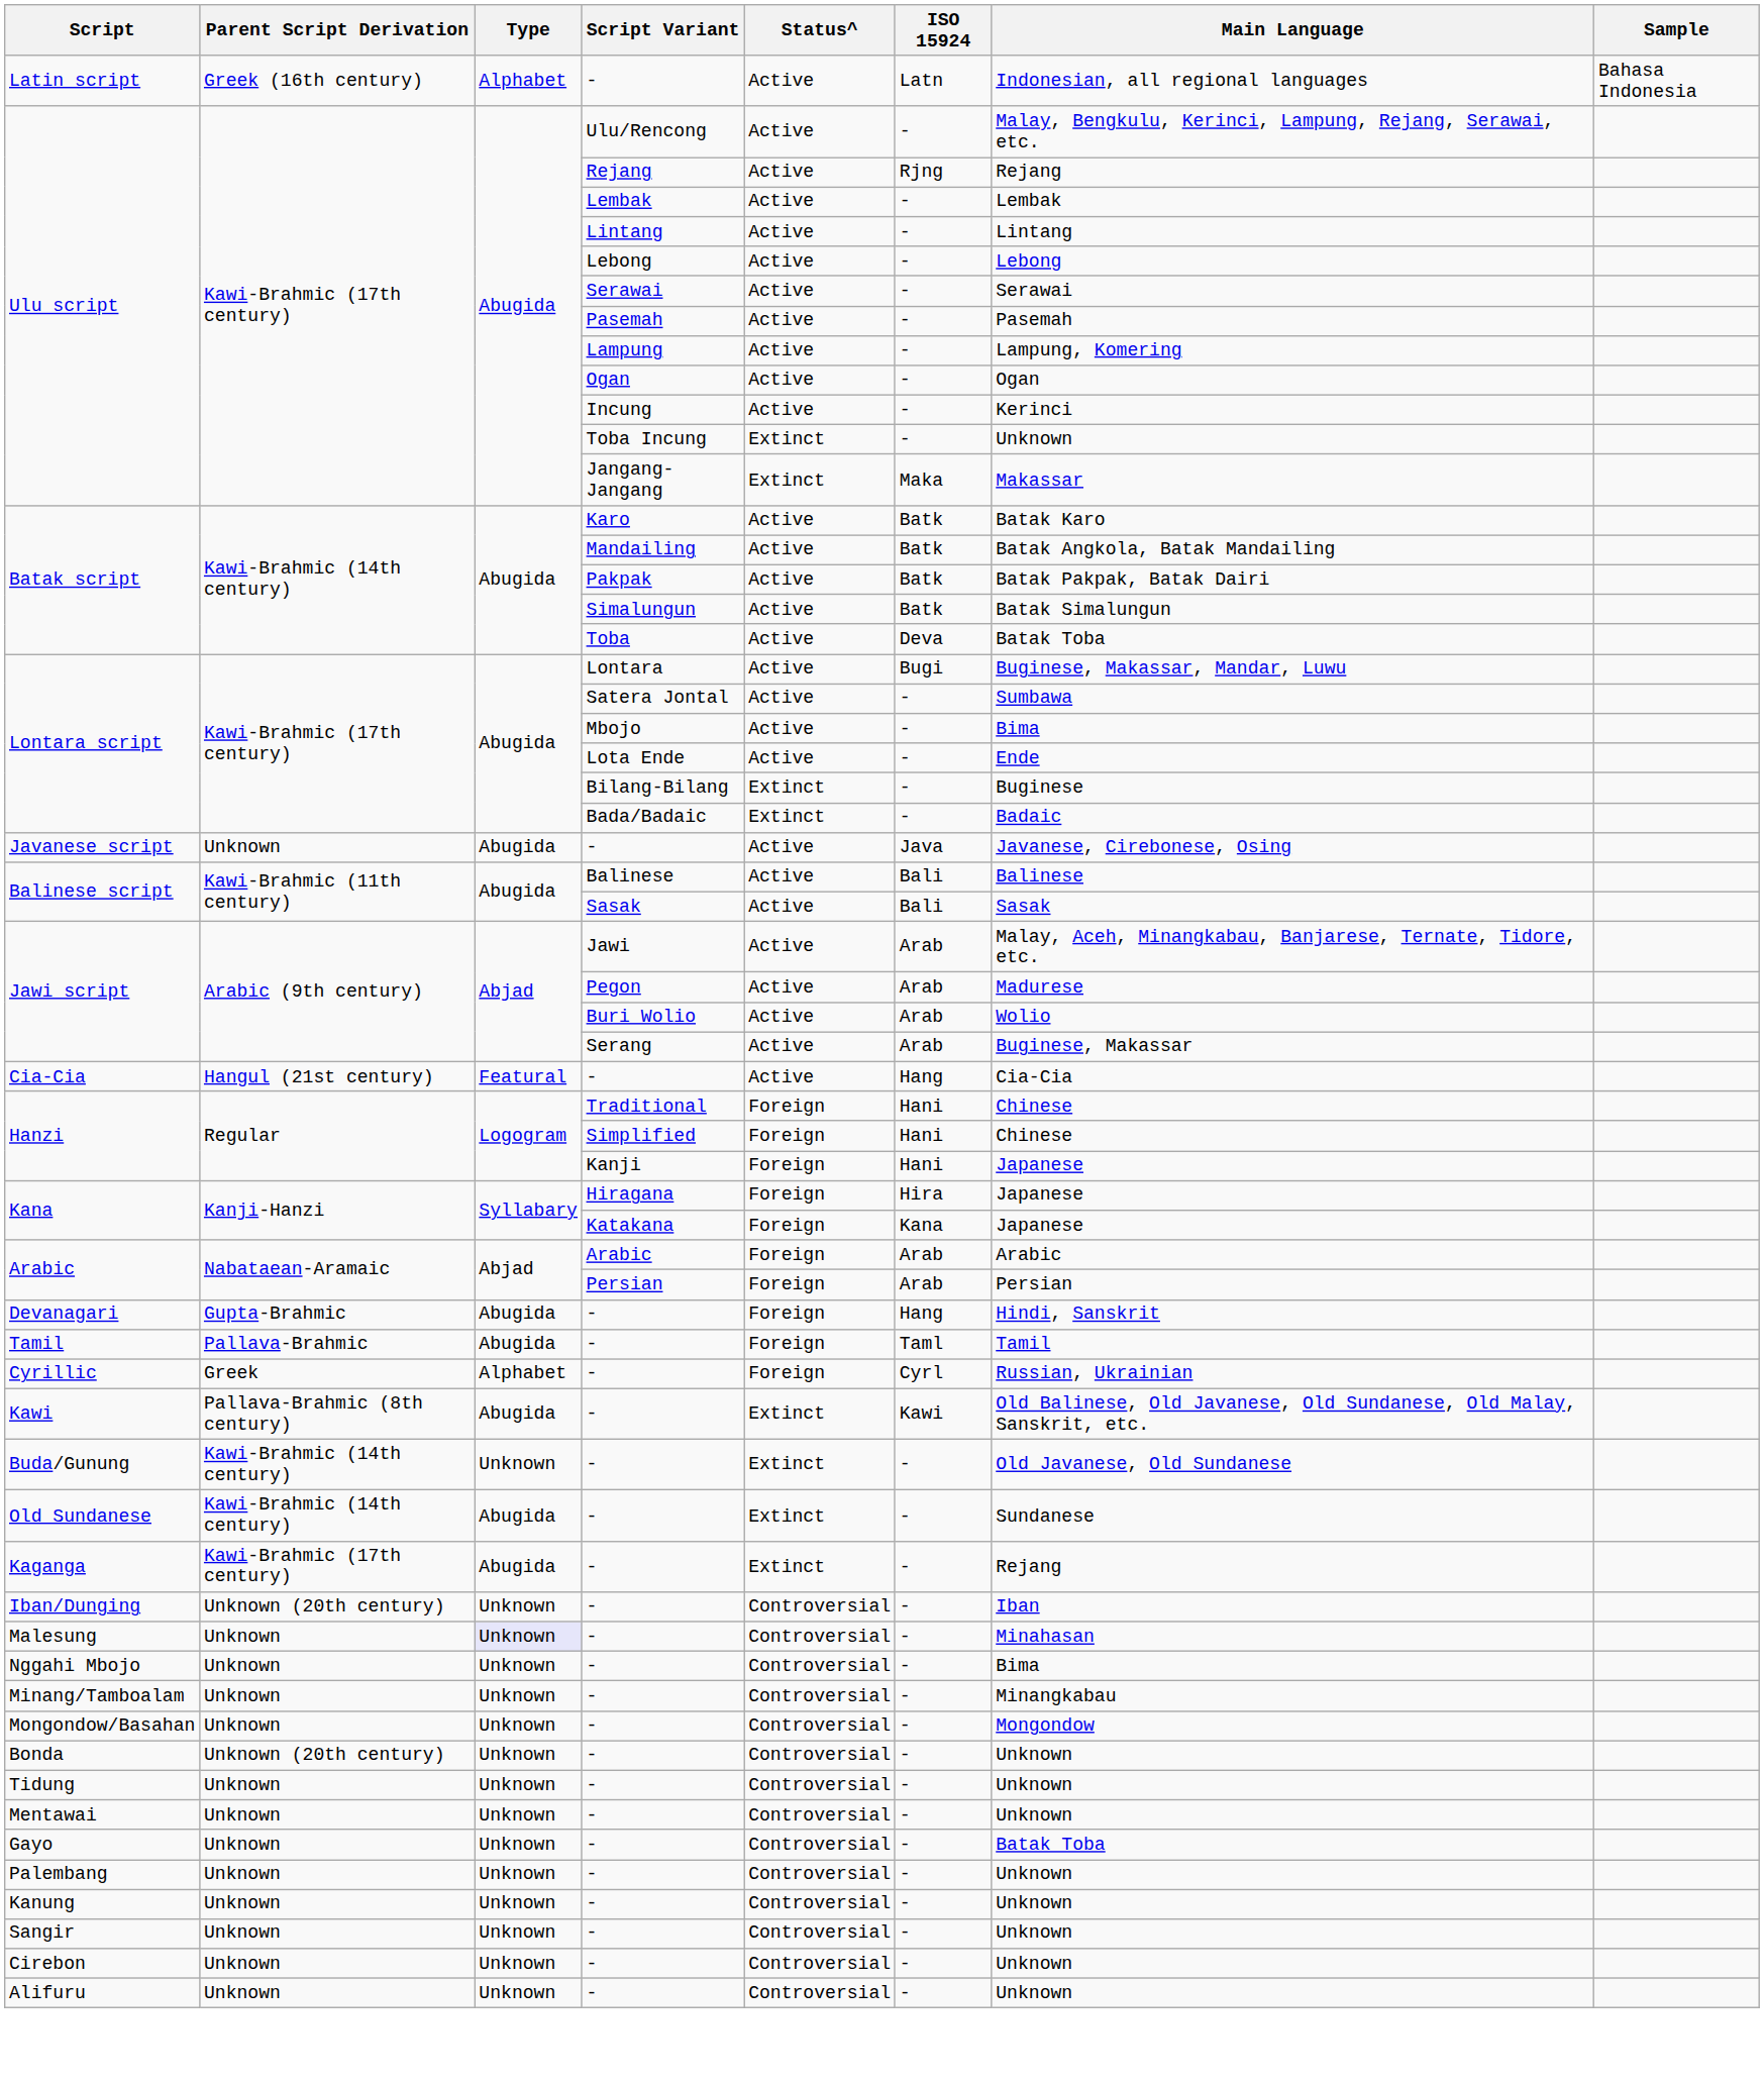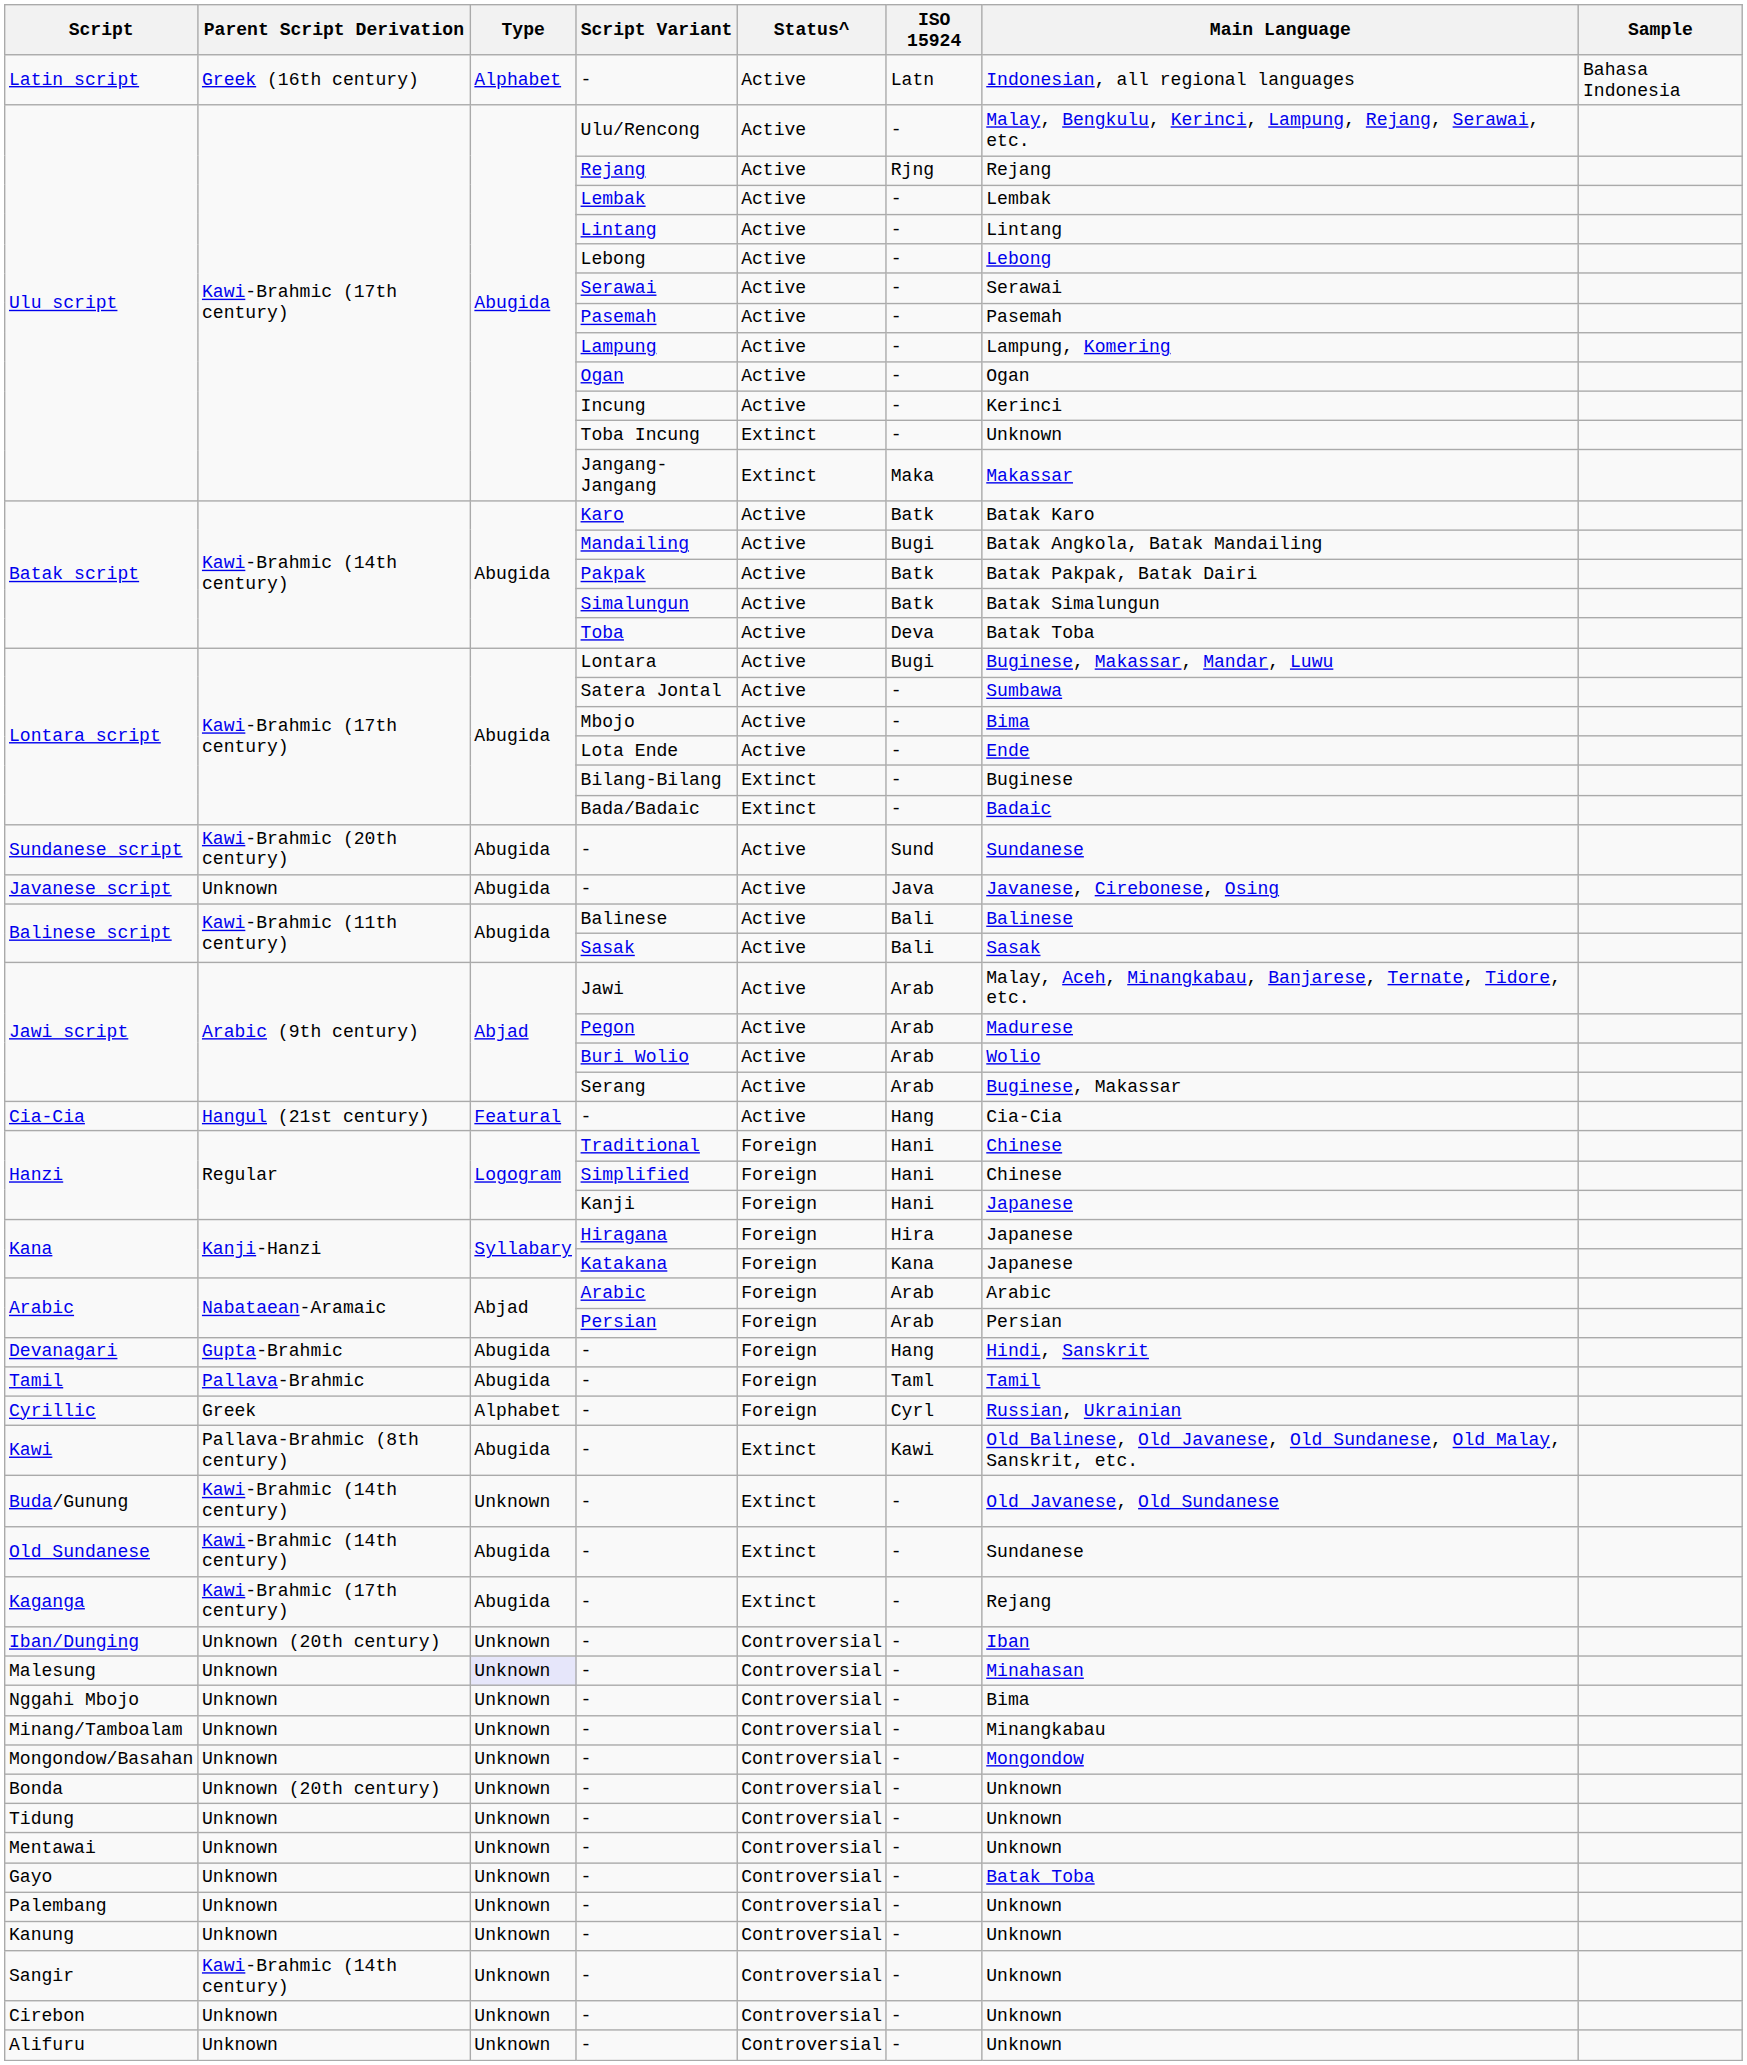Mandailing | ISO 15924: Batk -> Bugi
+ row: Sundanese script | Kawi-Brahmic (20th century) | Abugida | - | Active | Sund | Sundanese
Sangir / - | Parent Script Derivation: Unknown -> Kawi-Brahmic (14th century)
